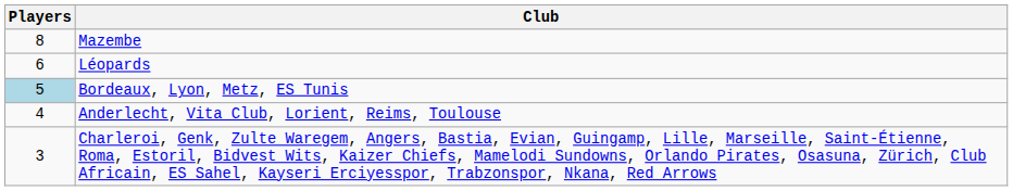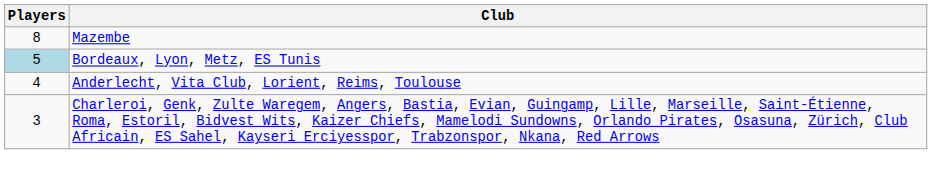- row: 6 | Léopards
